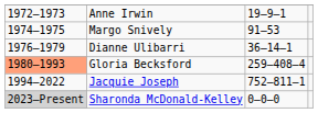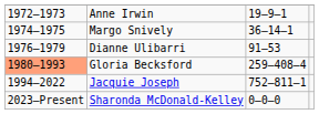Margo Snively | column 3: 91–53 -> 36–14–1
Dianne Ulibarri | column 3: 36–14–1 -> 91–53
Sharonda McDonald-Kelley | column 1: lightgrey background -> no background
